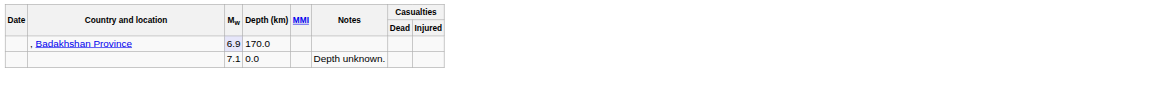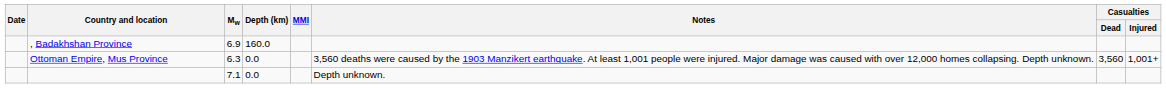, Badakhshan Province | Mw: lavender background -> no background
, Badakhshan Province | Depth (km): 170.0 -> 160.0
+ row: Ottoman Empire, Mus Province | 6.3 | 0.0 | 3,560 deaths were caused by the 1903 Manzikert earthquake. At least 1,001 people were injured. Major damage was caused with over 12,000 homes collapsing. Depth unknown. | 3,560 | 1,001+
